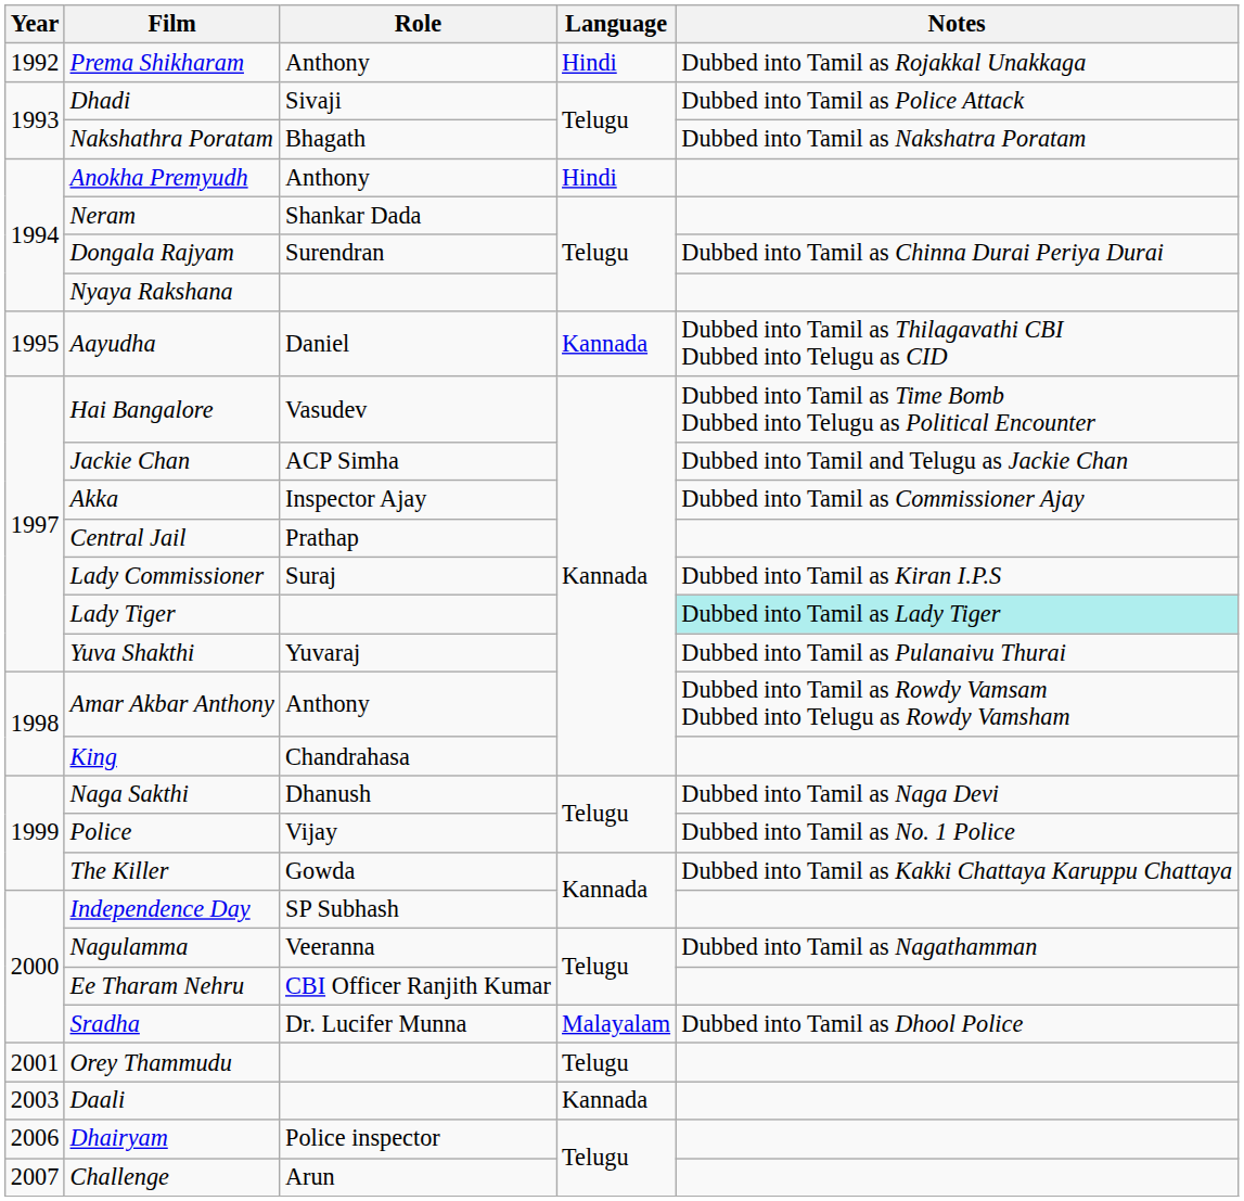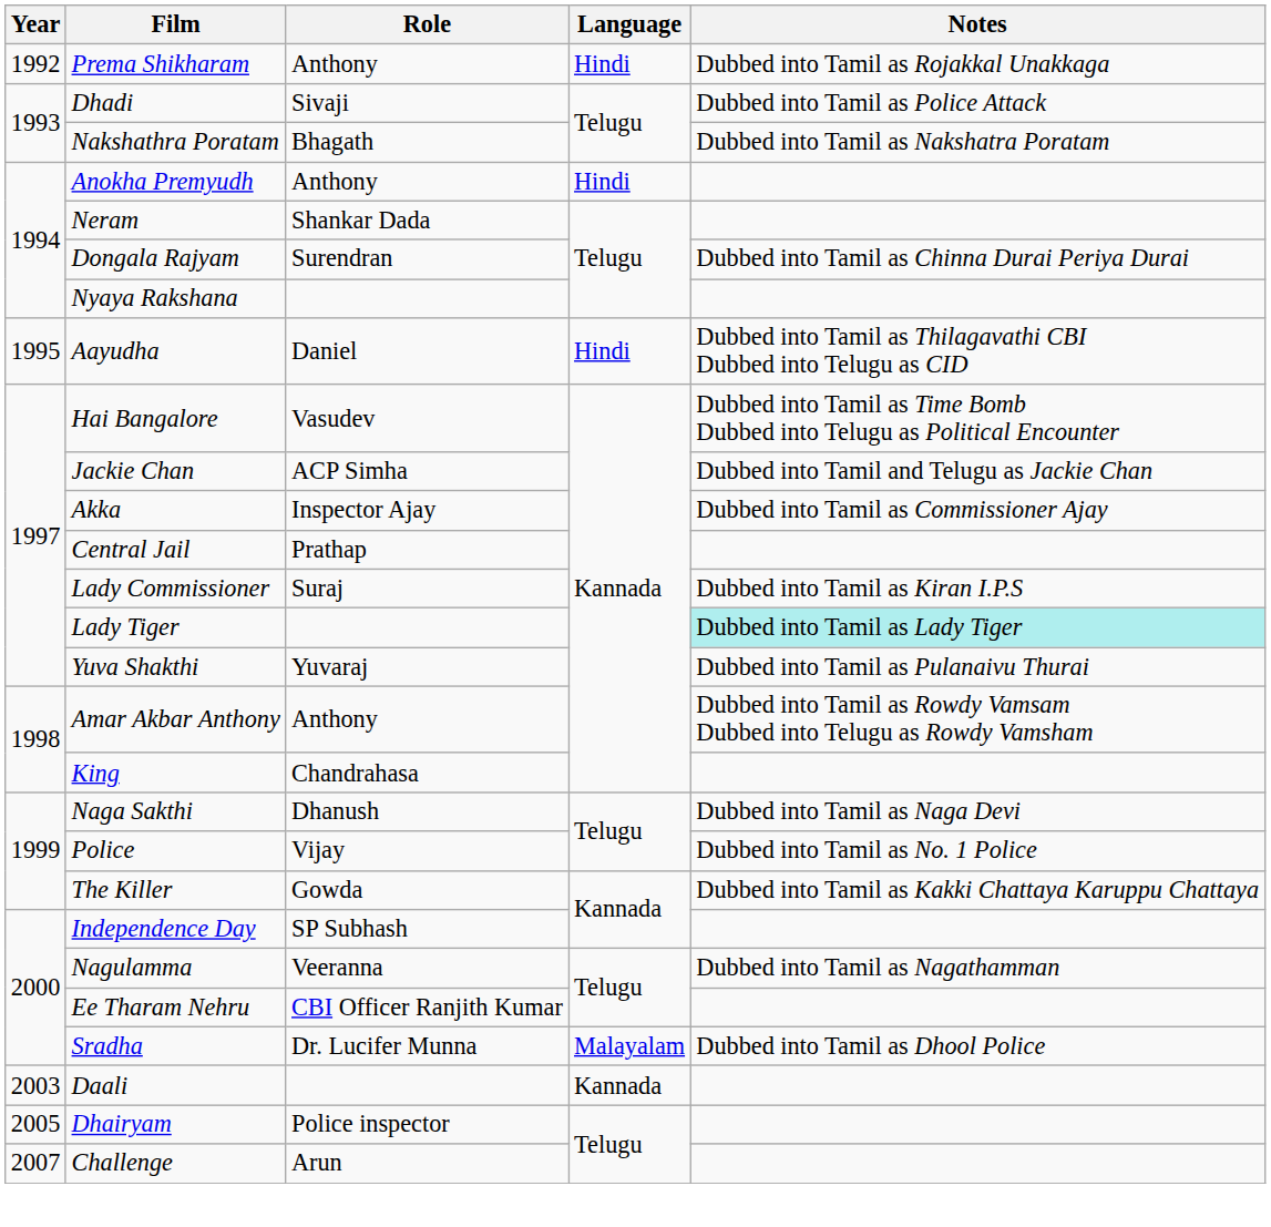Aayudha | Language: Kannada -> Hindi
- row: 2001 | Orey Thammudu | Telugu
Dhairyam | Year: 2006 -> 2005
